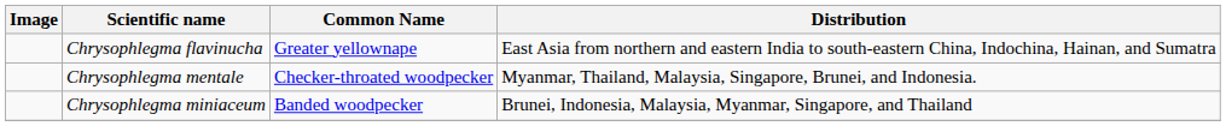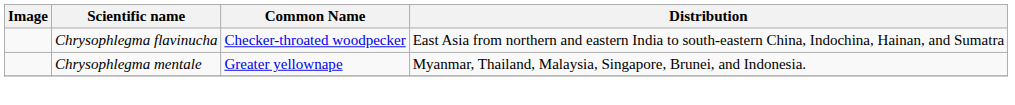Chrysophlegma flavinucha | Common Name: Greater yellownape -> Checker-throated woodpecker
Chrysophlegma mentale | Common Name: Checker-throated woodpecker -> Greater yellownape
- row: Chrysophlegma miniaceum | Banded woodpecker | Brunei, Indonesia, Malaysia, Myanmar, Singapore, and Thailand
